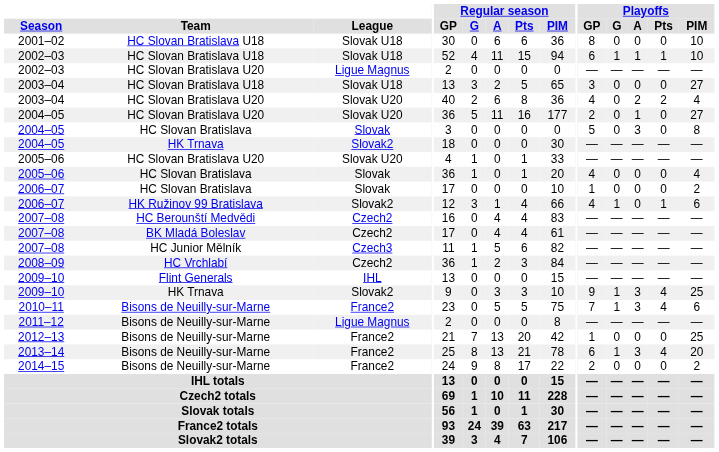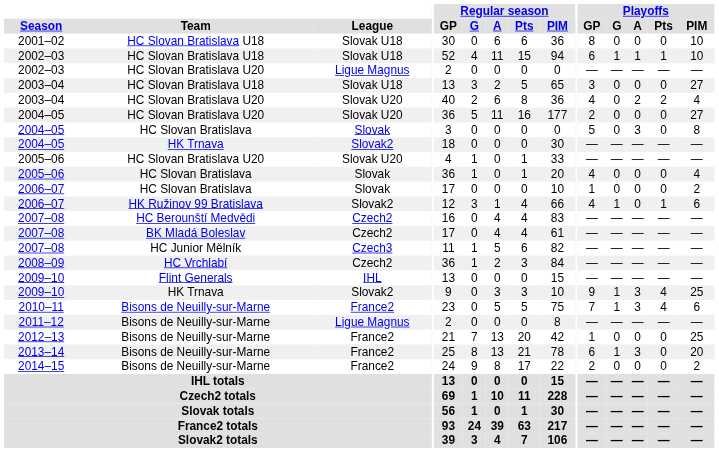2004–05 / HC Slovan Bratislava U20 | Playoffs / A: 1 -> 0
2013–14 | Playoffs / Pts: 4 -> 0
